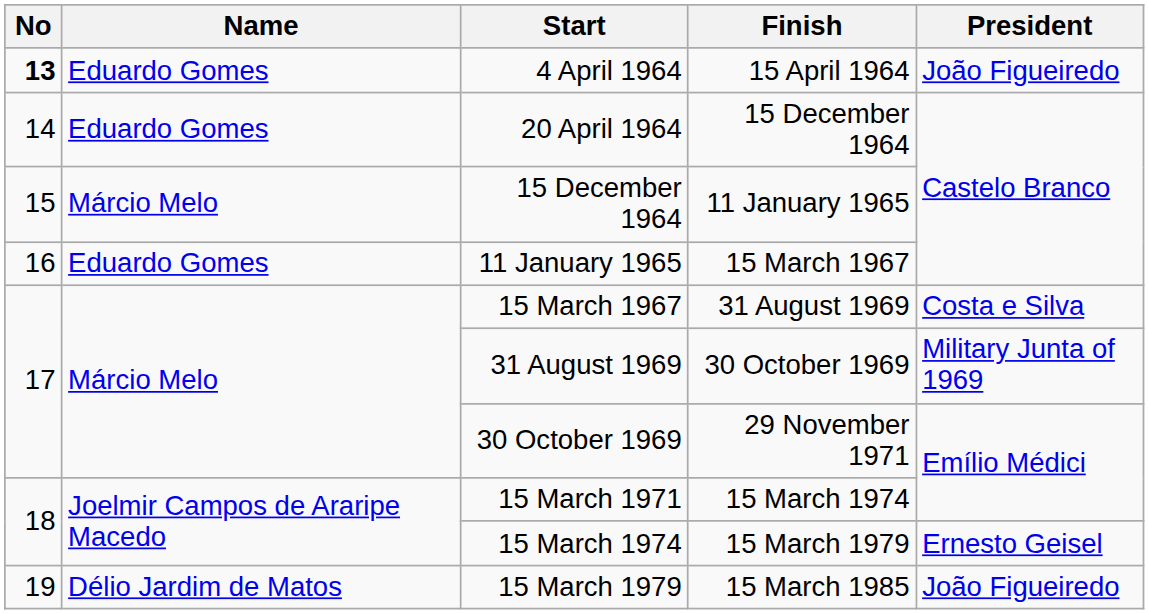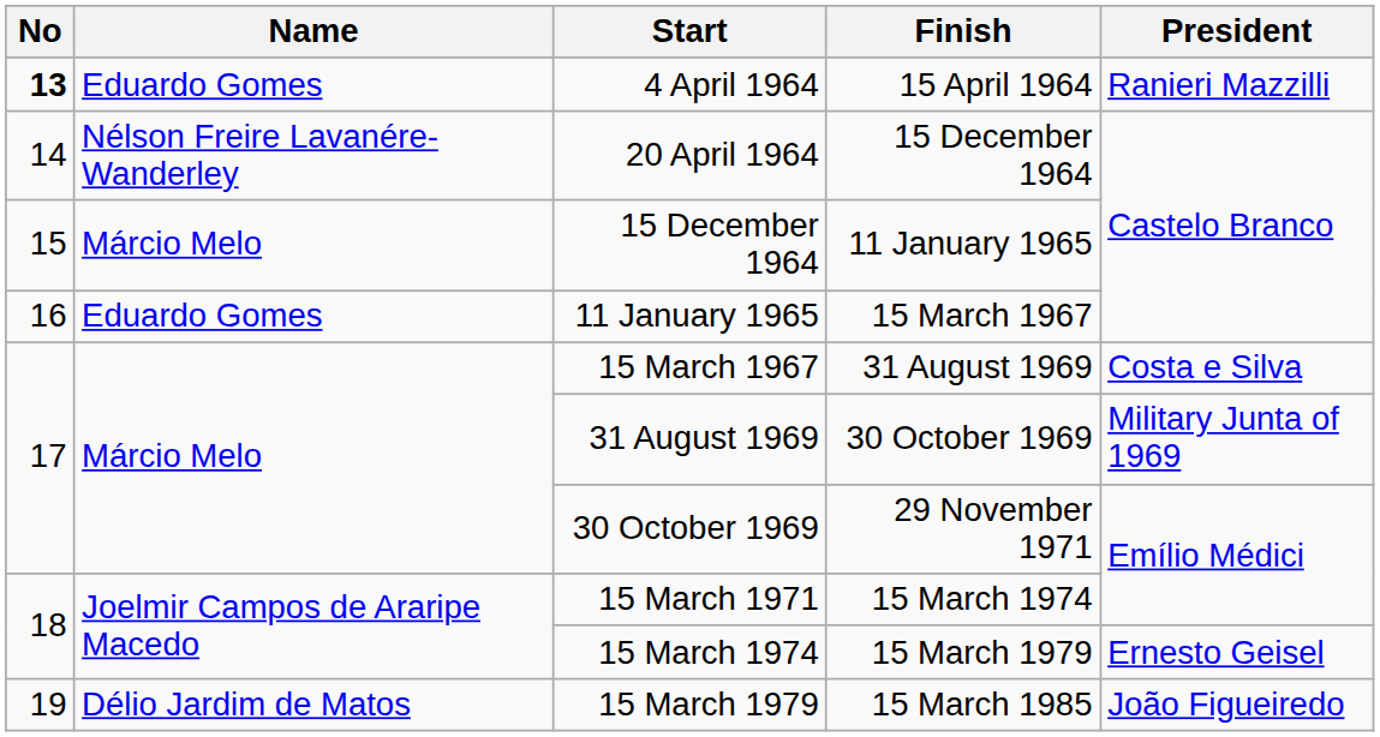4 April 1964 | President: João Figueiredo -> Ranieri Mazzilli
20 April 1964 | Name: Eduardo Gomes -> Nélson Freire Lavanére-Wanderley
